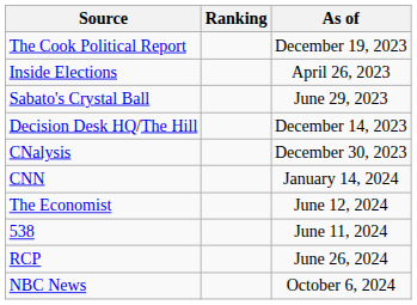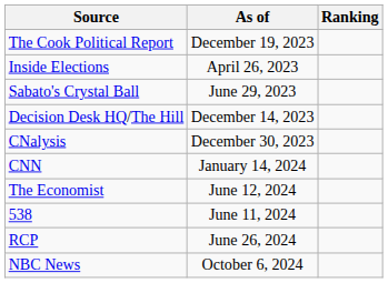columns swapped: Ranking <-> As of
